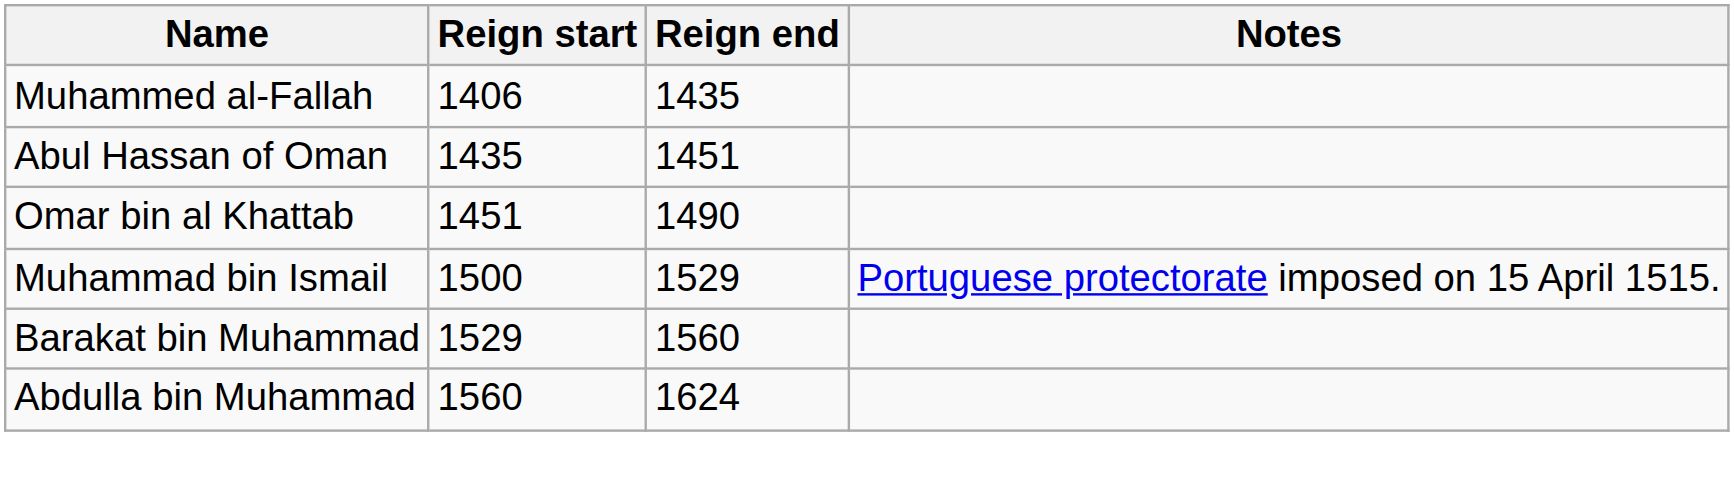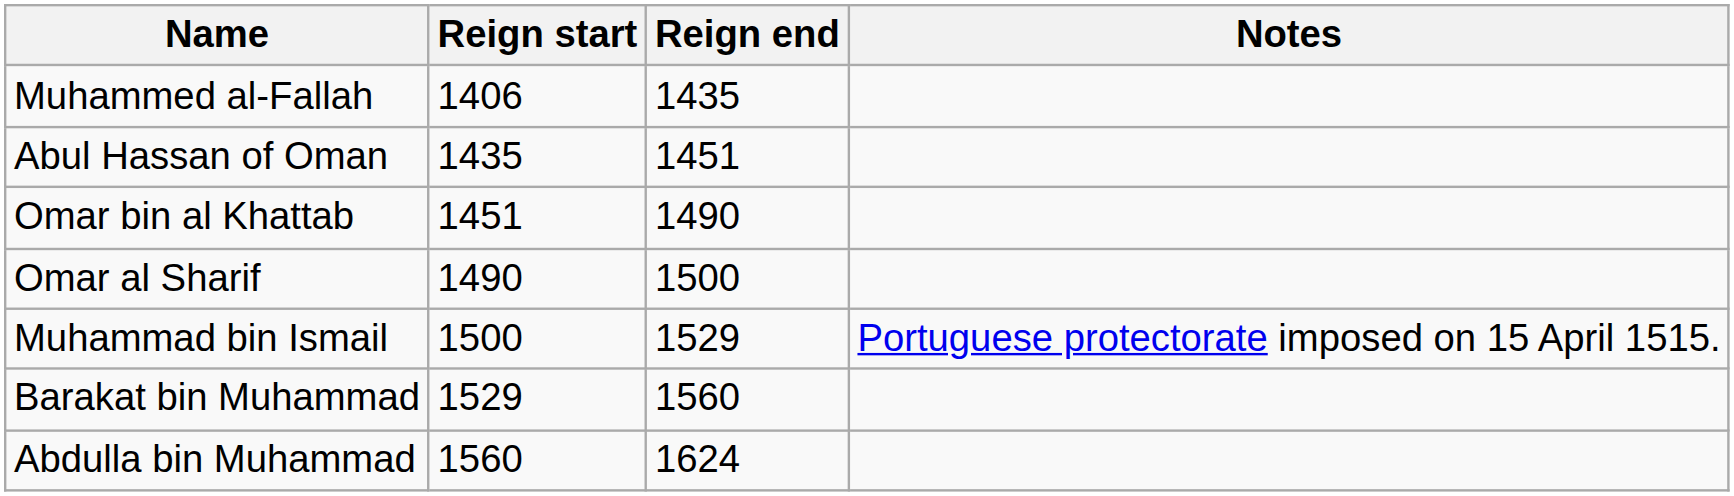+ row: Omar al Sharif | 1490 | 1500
